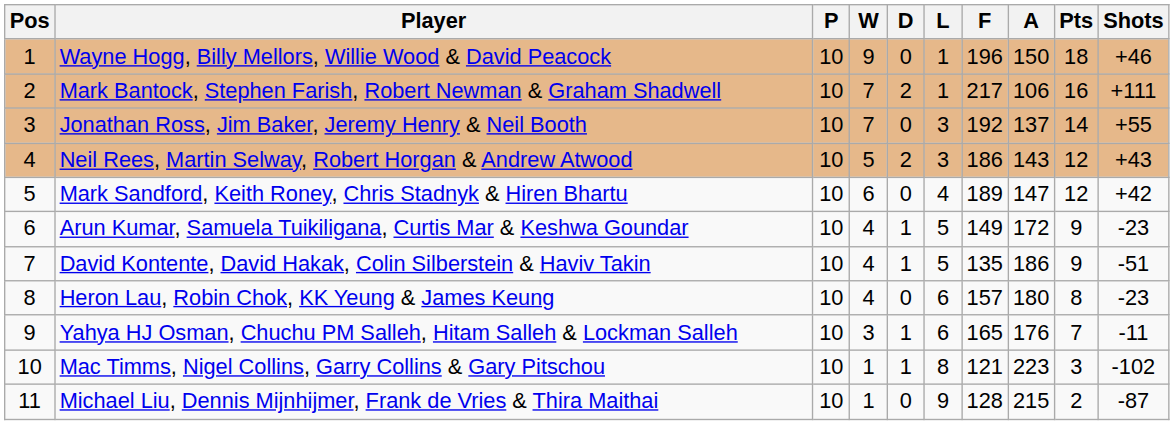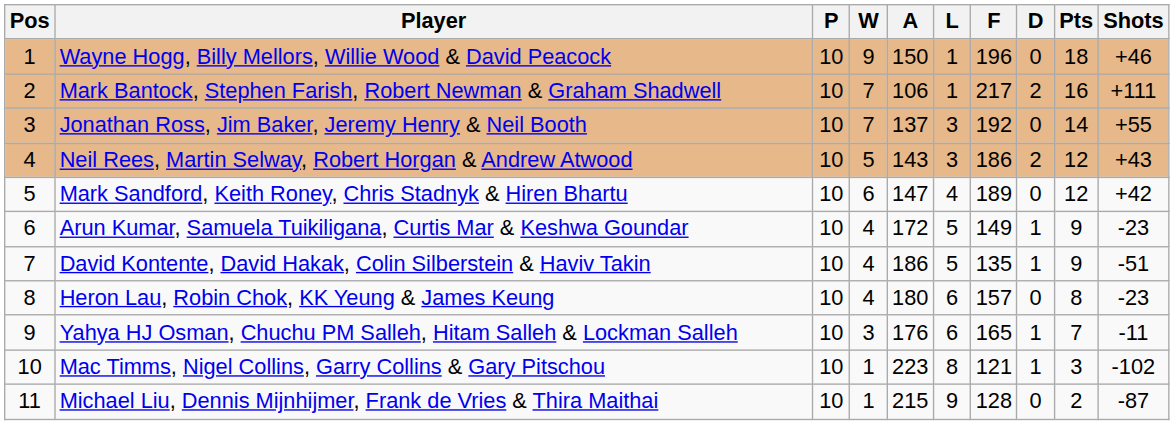columns swapped: D <-> A
